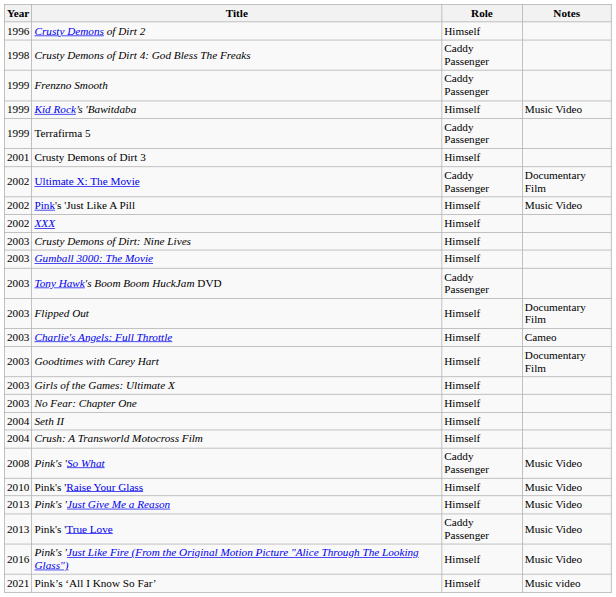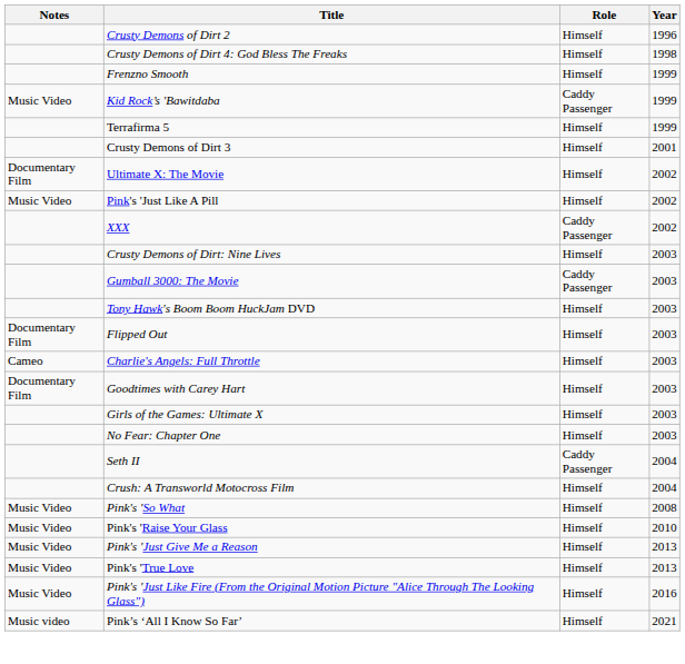columns swapped: Year <-> Notes
Crusty Demons of Dirt 4: God Bless The Freaks | Role: Caddy Passenger -> Himself
Frenzno Smooth | Role: Caddy Passenger -> Himself
Kid Rock’s 'Bawitdaba | Role: Himself -> Caddy Passenger
Terrafirma 5 | Role: Caddy Passenger -> Himself
Ultimate X: The Movie | Role: Caddy Passenger -> Himself
XXX | Role: Himself -> Caddy Passenger
Gumball 3000: The Movie | Role: Himself -> Caddy Passenger
Tony Hawk's Boom Boom HuckJam DVD | Role: Caddy Passenger -> Himself
Seth II | Role: Himself -> Caddy Passenger
Pink's 'So What | Role: Caddy Passenger -> Himself
Pink's 'True Love | Role: Caddy Passenger -> Himself
